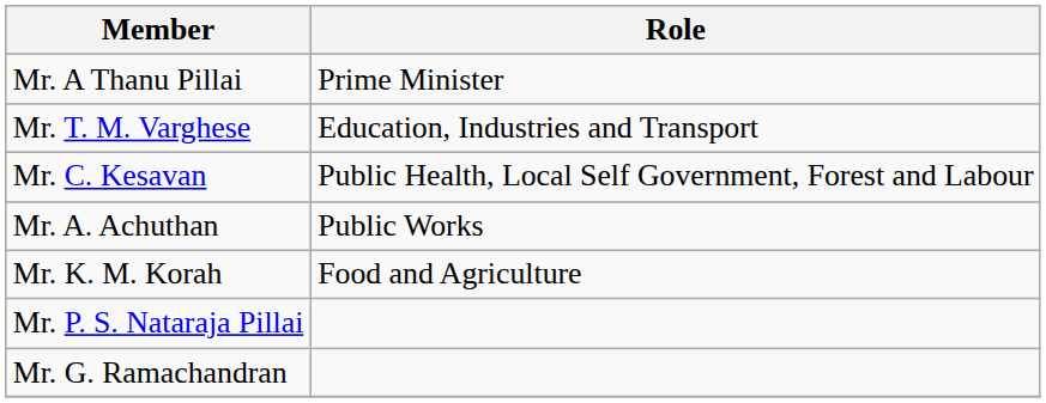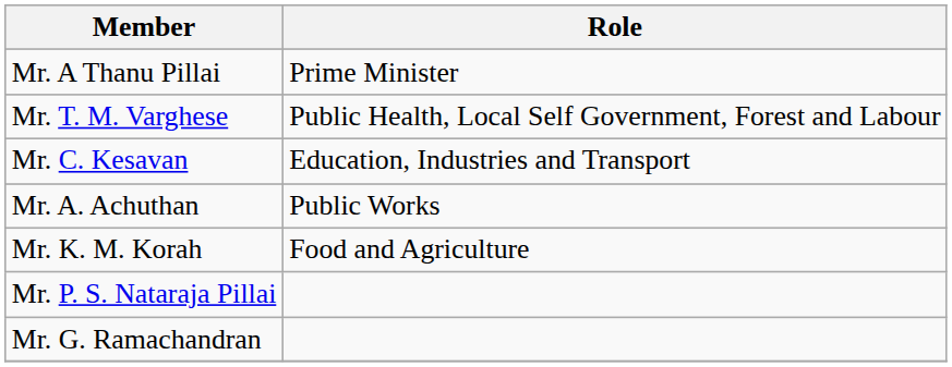Mr. T. M. Varghese | Role: Education, Industries and Transport -> Public Health, Local Self Government, Forest and Labour
Mr. C. Kesavan | Role: Public Health, Local Self Government, Forest and Labour -> Education, Industries and Transport
